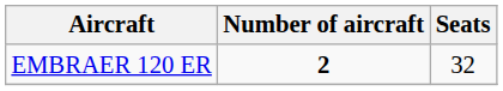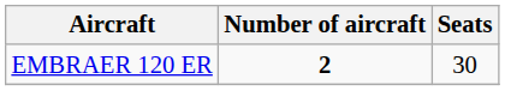EMBRAER 120 ER | Seats: 32 -> 30
